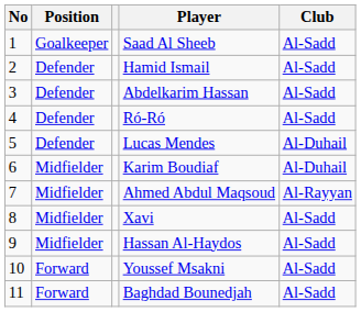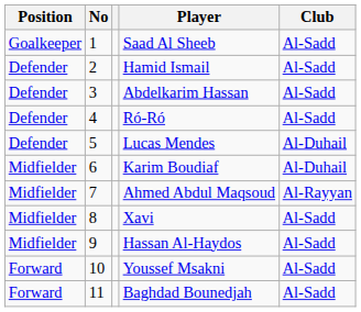columns swapped: No <-> Position
